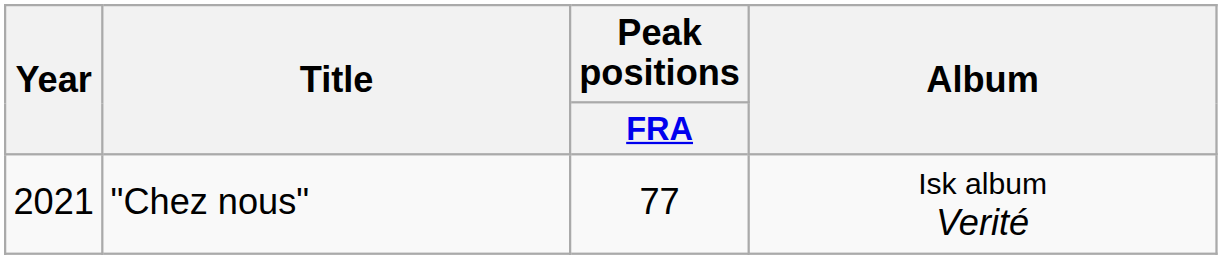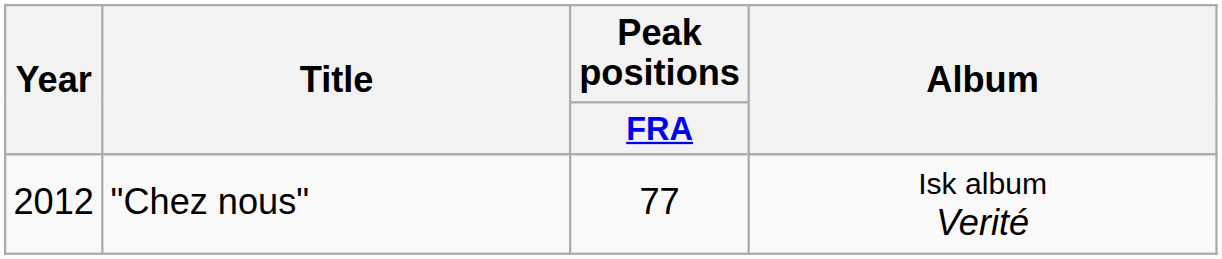"Chez nous" | Year: 2021 -> 2012
